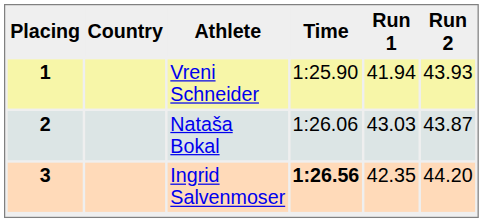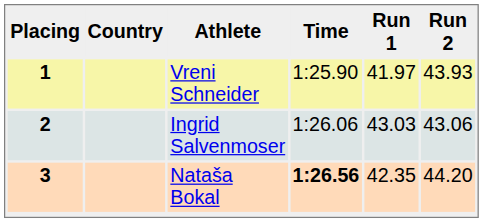1 | Run 1: 41.94 -> 41.97
2 | Athlete: Nataša Bokal -> Ingrid Salvenmoser
2 | Run 2: 43.87 -> 43.06
3 | Athlete: Ingrid Salvenmoser -> Nataša Bokal
